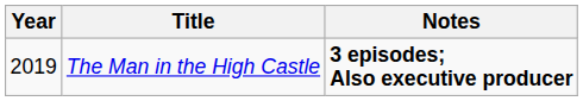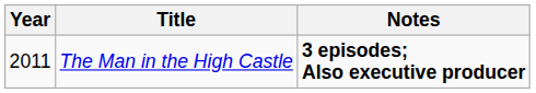The Man in the High Castle | Year: 2019 -> 2011
